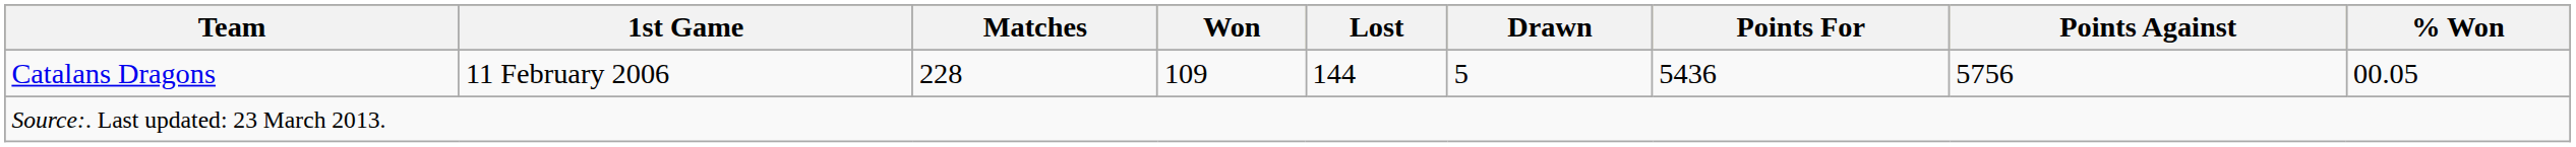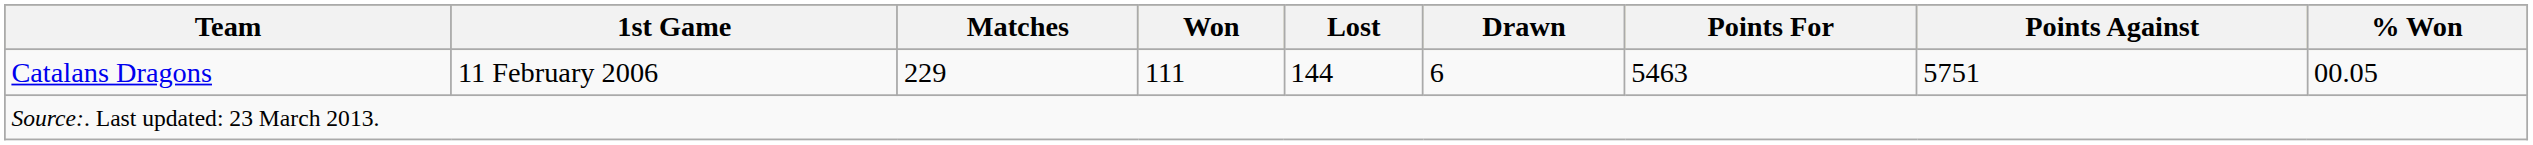Catalans Dragons | Matches: 228 -> 229
Catalans Dragons | Won: 109 -> 111
Catalans Dragons | Drawn: 5 -> 6
Catalans Dragons | Points For: 5436 -> 5463
Catalans Dragons | Points Against: 5756 -> 5751
